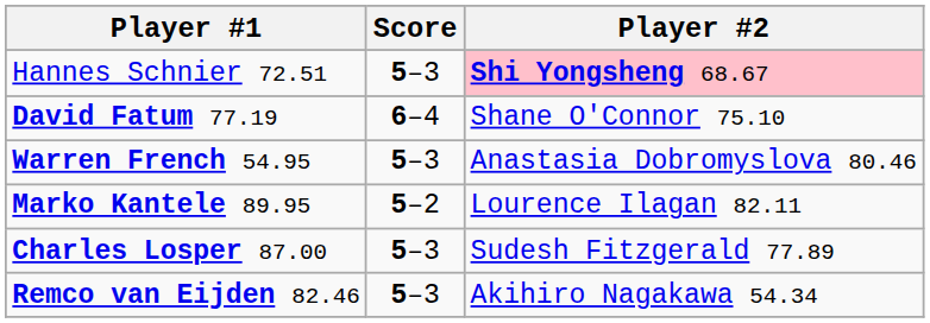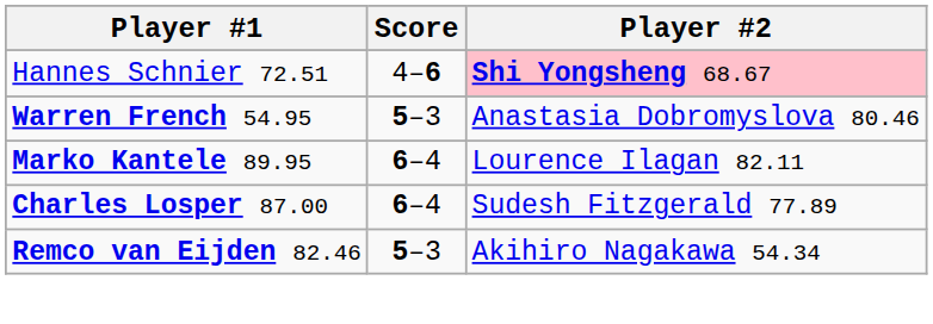Hannes Schnier 72.51 | Score: 5–3 -> 4–6
- row: David Fatum 77.19 | 6–4 | Shane O'Connor 75.10
Marko Kantele 89.95 | Score: 5–2 -> 6–4
Charles Losper 87.00 | Score: 5–3 -> 6–4
